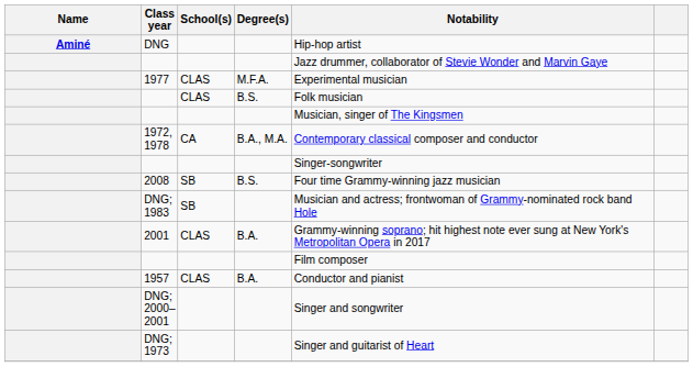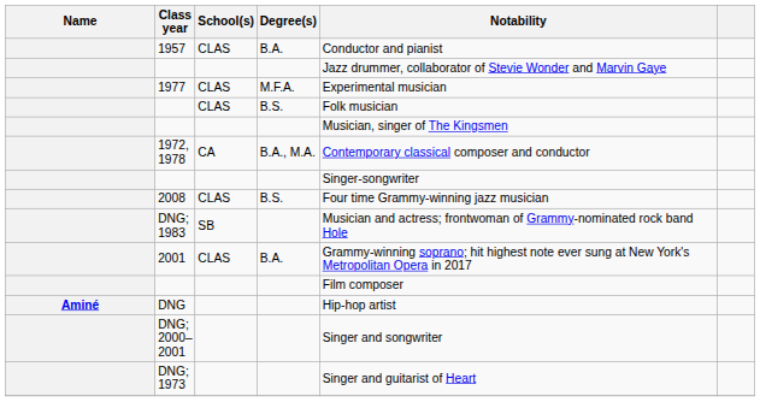rows swapped: DNG <-> 1957
2008 | School(s): SB -> CLAS
